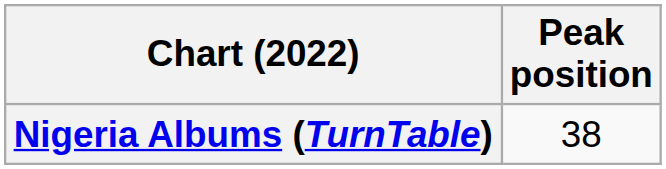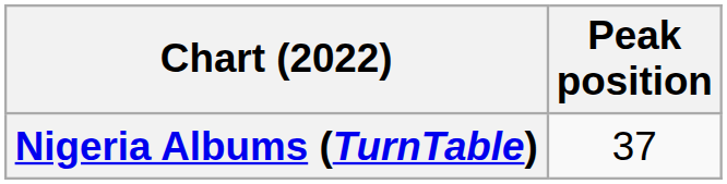Nigeria Albums (TurnTable) | Peak position: 38 -> 37
